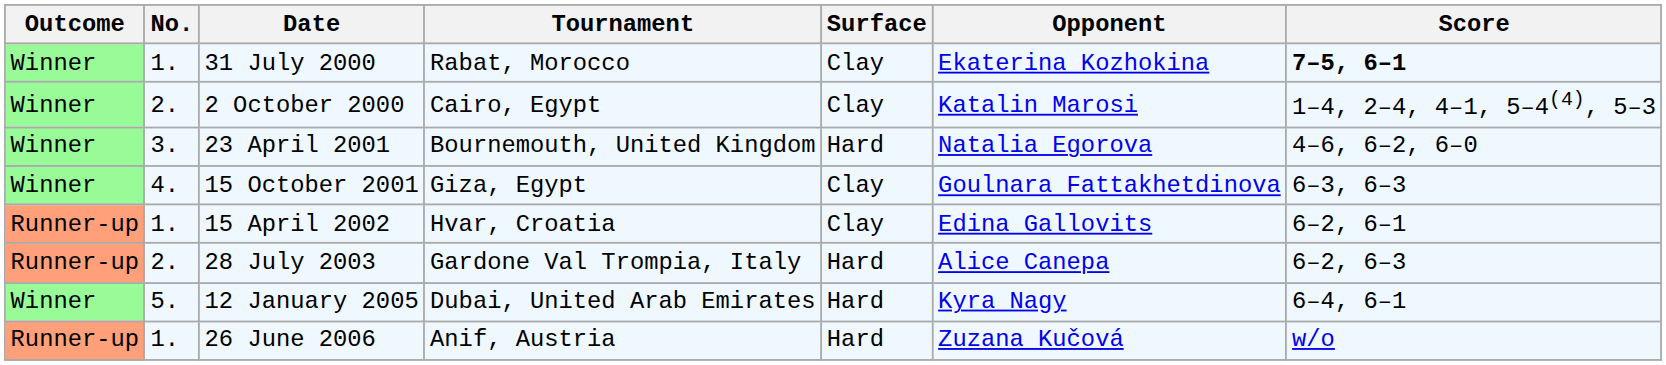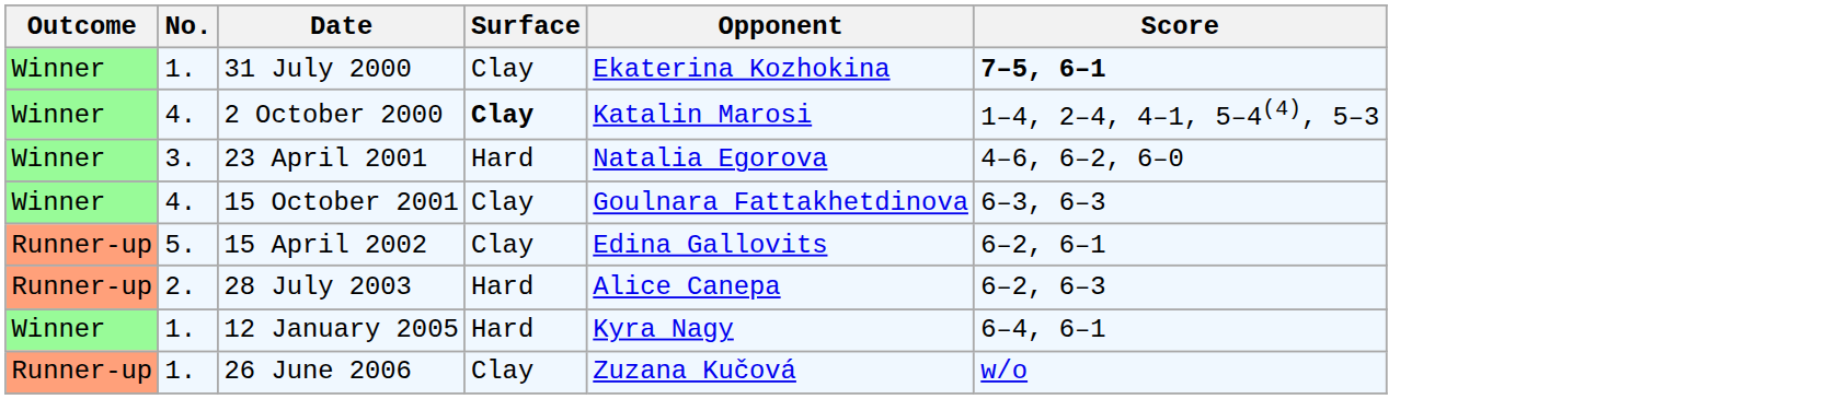- column: Tournament | Rabat, Morocco | Cairo, Egypt | Bournemouth, United Kingdom | Giza, Egypt | Hvar, Croatia | Gardone Val Trompia, Italy | Dubai, United Arab Emirates | Anif, Austria
2 October 2000 | No.: 2. -> 4.
2 October 2000 | Surface: normal -> bold
15 April 2002 | No.: 1. -> 5.
12 January 2005 | No.: 5. -> 1.
26 June 2006 | Surface: Hard -> Clay
